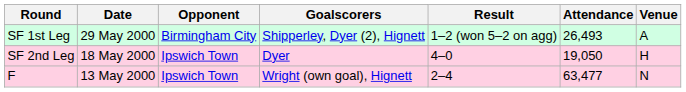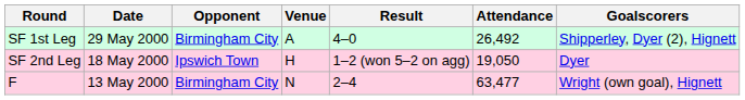columns swapped: Venue <-> Goalscorers
SF 1st Leg | Result: 1–2 (won 5–2 on agg) -> 4–0
SF 1st Leg | Attendance: 26,493 -> 26,492
SF 2nd Leg | Result: 4–0 -> 1–2 (won 5–2 on agg)
F | Opponent: Ipswich Town -> Birmingham City
